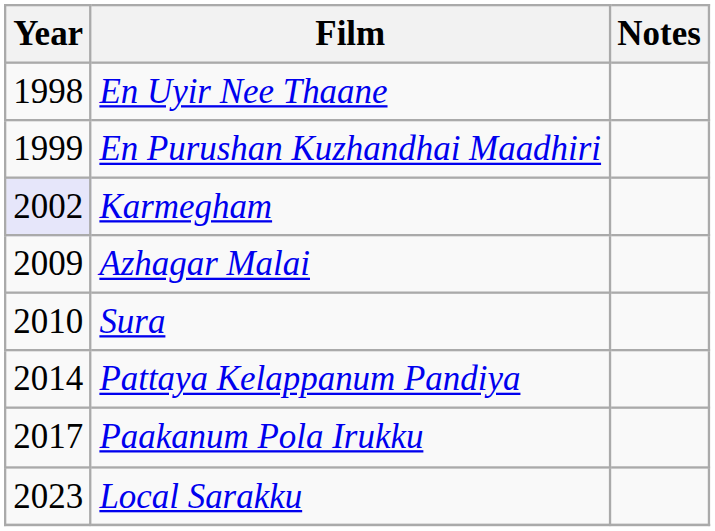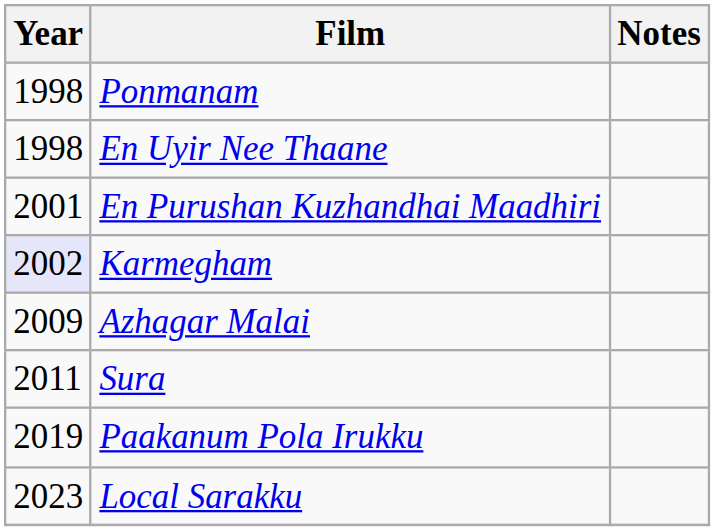+ row: 1998 | Ponmanam
En Purushan Kuzhandhai Maadhiri | Year: 1999 -> 2001
Sura | Year: 2010 -> 2011
- row: 2014 | Pattaya Kelappanum Pandiya
Paakanum Pola Irukku | Year: 2017 -> 2019
